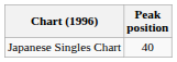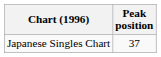Japanese Singles Chart | Peak position: 40 -> 37
